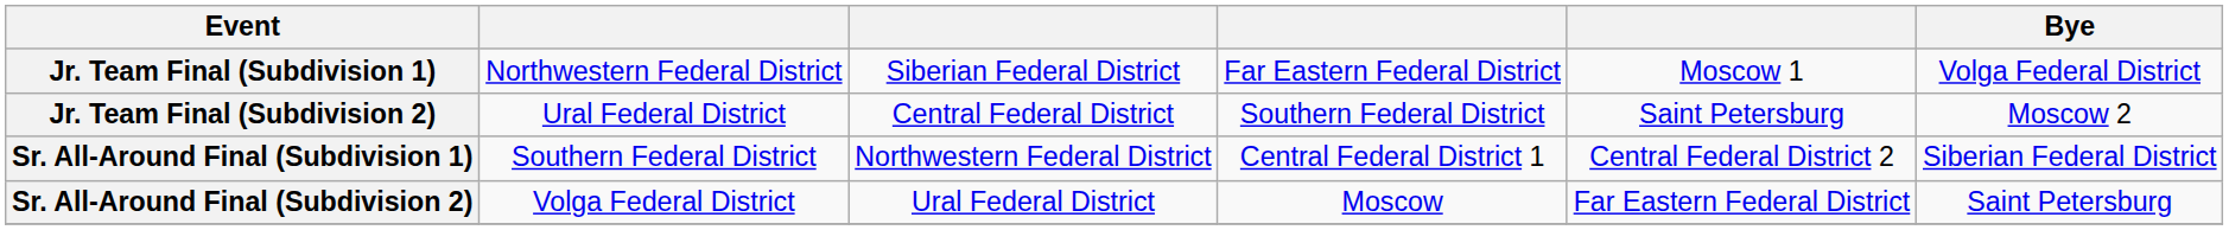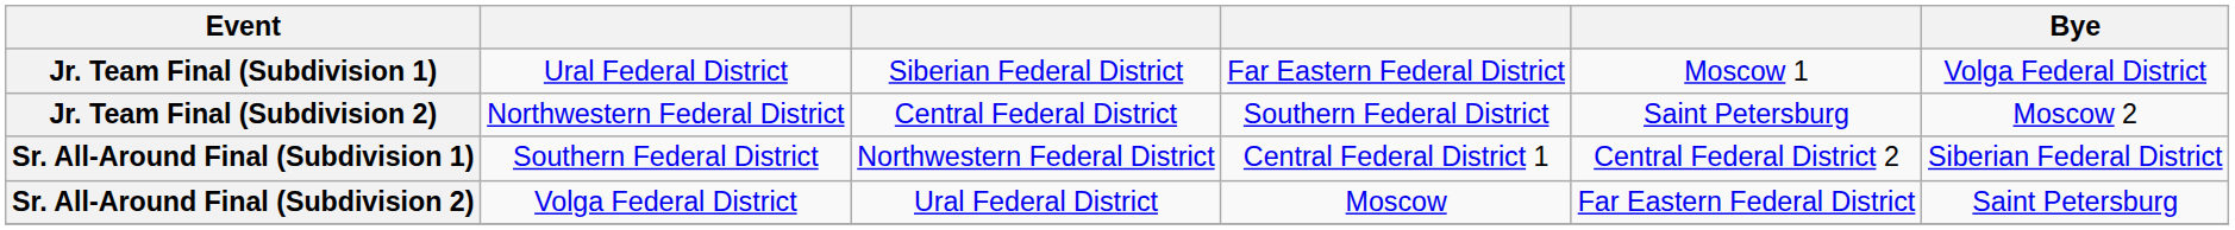Jr. Team Final (Subdivision 1) | column 2: Northwestern Federal District -> Ural Federal District
Jr. Team Final (Subdivision 2) | column 2: Ural Federal District -> Northwestern Federal District
